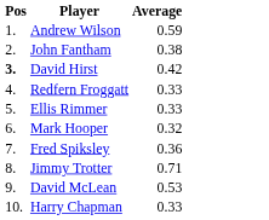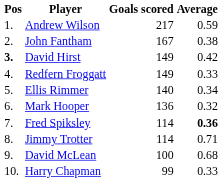+ column: Goals scored | 217 | 167 | 149 | 149 | 140 | 136 | 114 | 114 | 100 | 99
Ellis Rimmer | Average: 0.33 -> 0.34
Fred Spiksley | Average: normal -> bold
David McLean | Average: 0.53 -> 0.68
